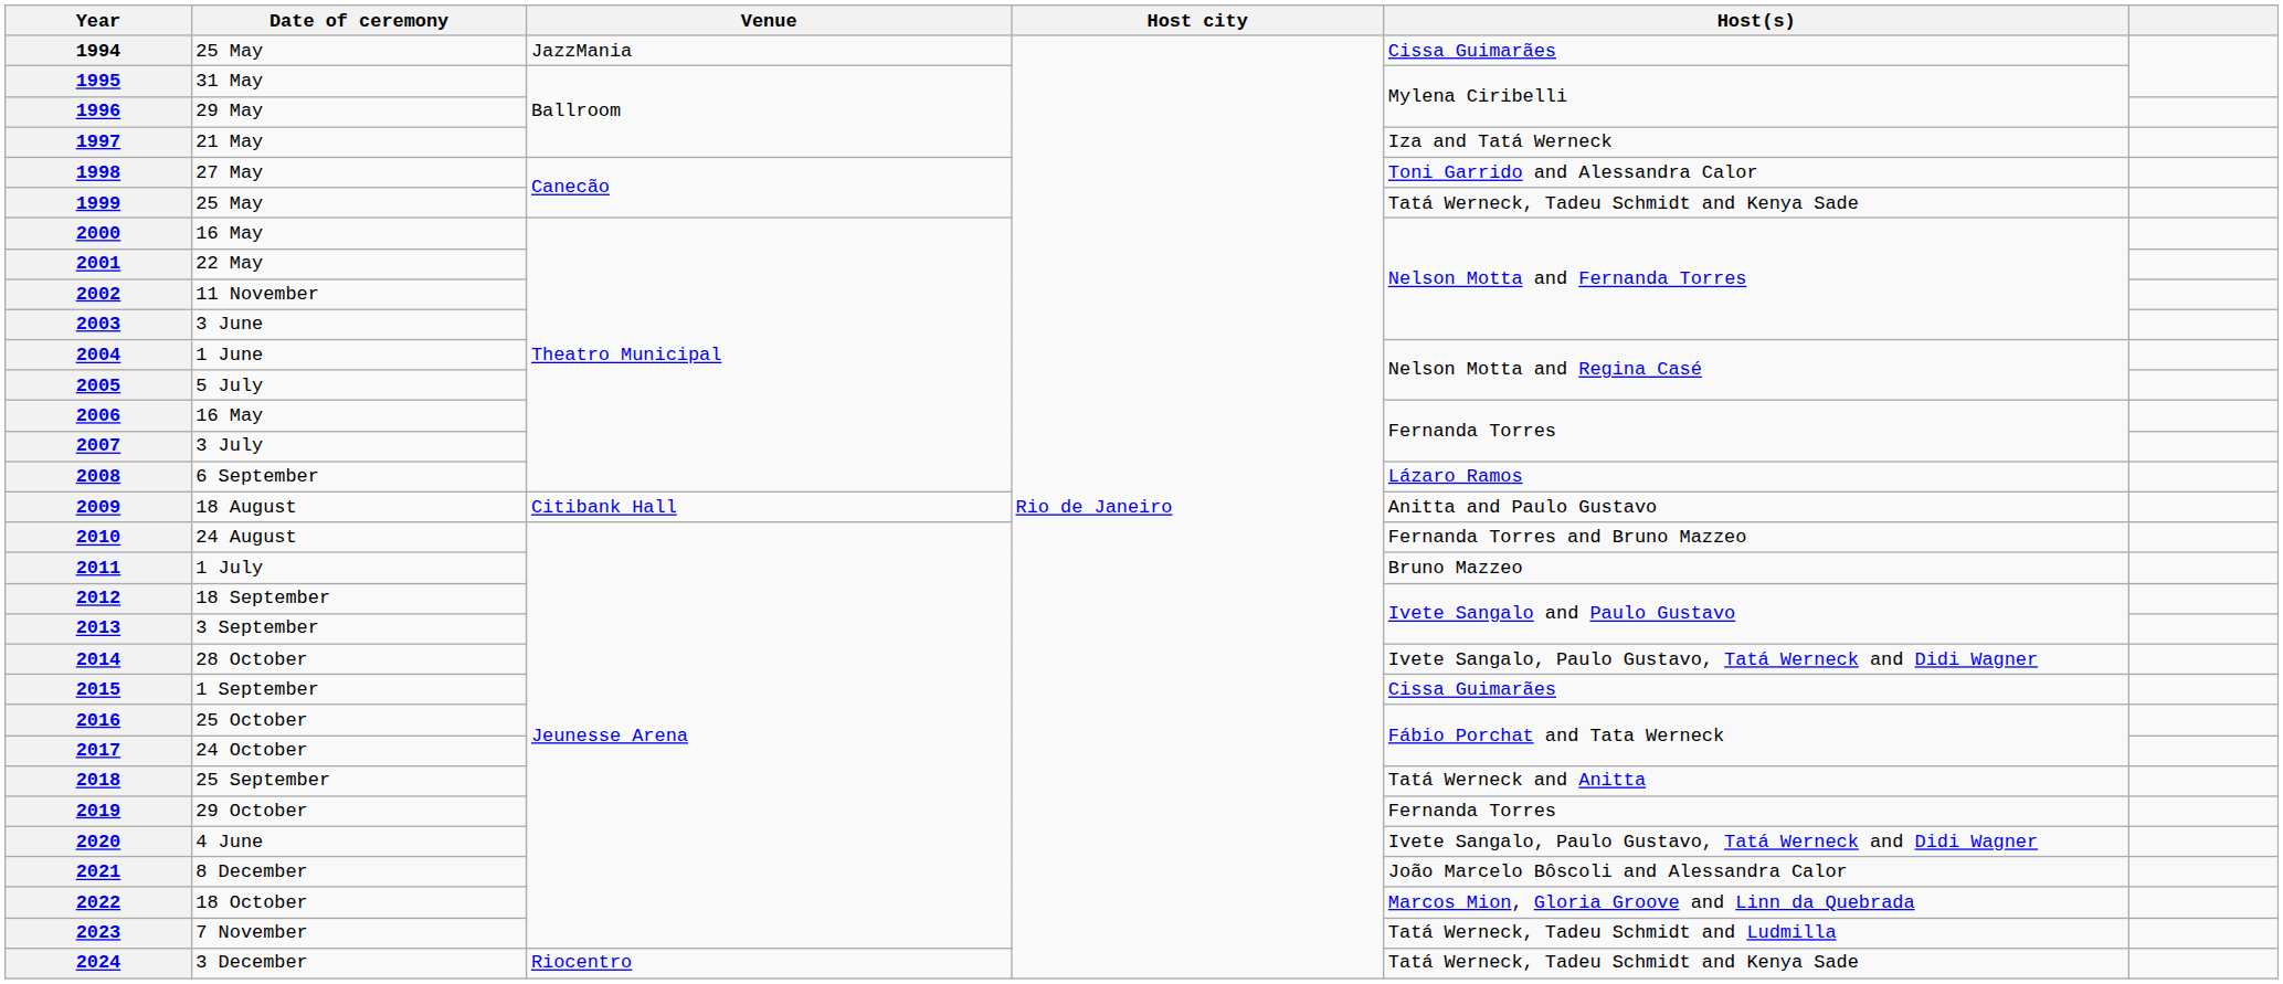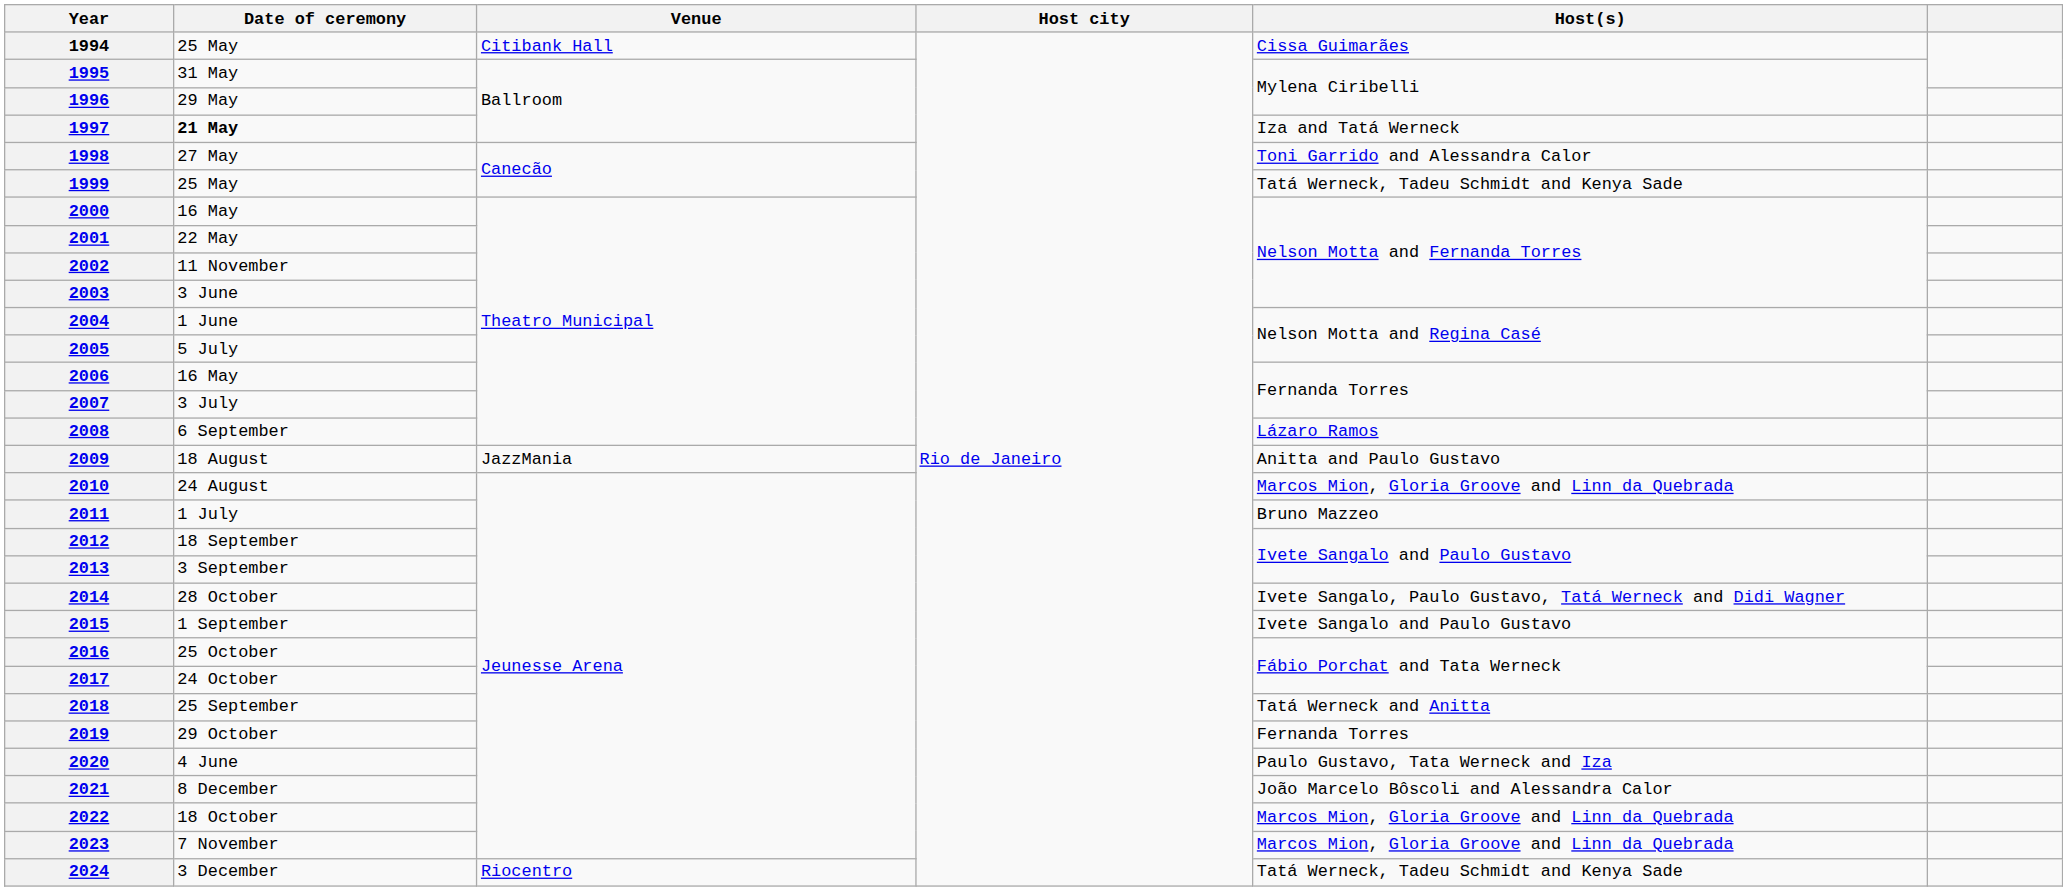1994 | Venue: JazzMania -> Citibank Hall
1997 | Date of ceremony: normal -> bold
2009 | Venue: Citibank Hall -> JazzMania
2010 | Host(s): Fernanda Torres and Bruno Mazzeo -> Marcos Mion, Gloria Groove and Linn da Quebrada
2015 | Host(s): Cissa Guimarães -> Ivete Sangalo and Paulo Gustavo
2020 | Host(s): Ivete Sangalo, Paulo Gustavo, Tatá Werneck and Didi Wagner -> Paulo Gustavo, Tata Werneck and Iza
2023 | Host(s): Tatá Werneck, Tadeu Schmidt and Ludmilla -> Marcos Mion, Gloria Groove and Linn da Quebrada
